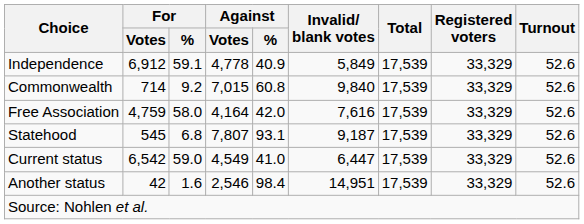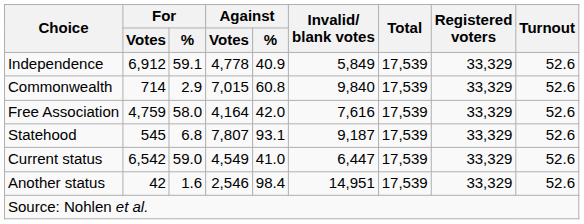Commonwealth | For / %: 9.2 -> 2.9
